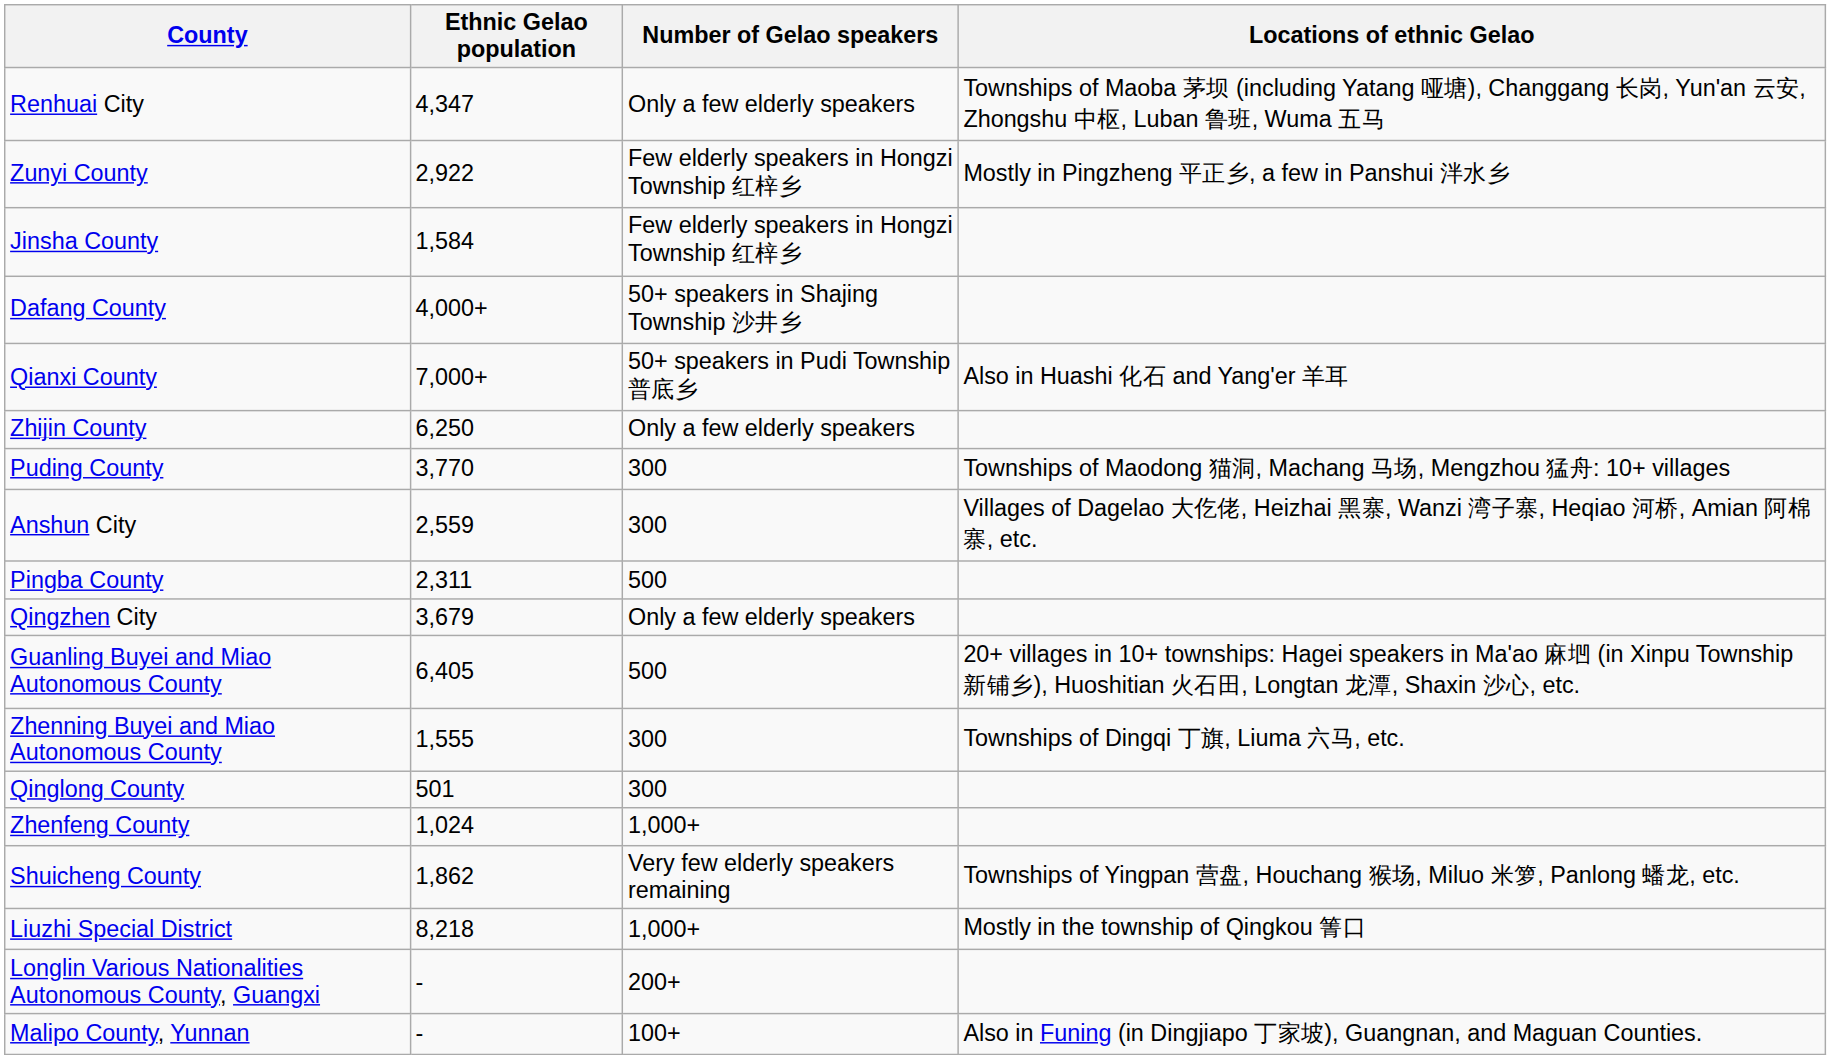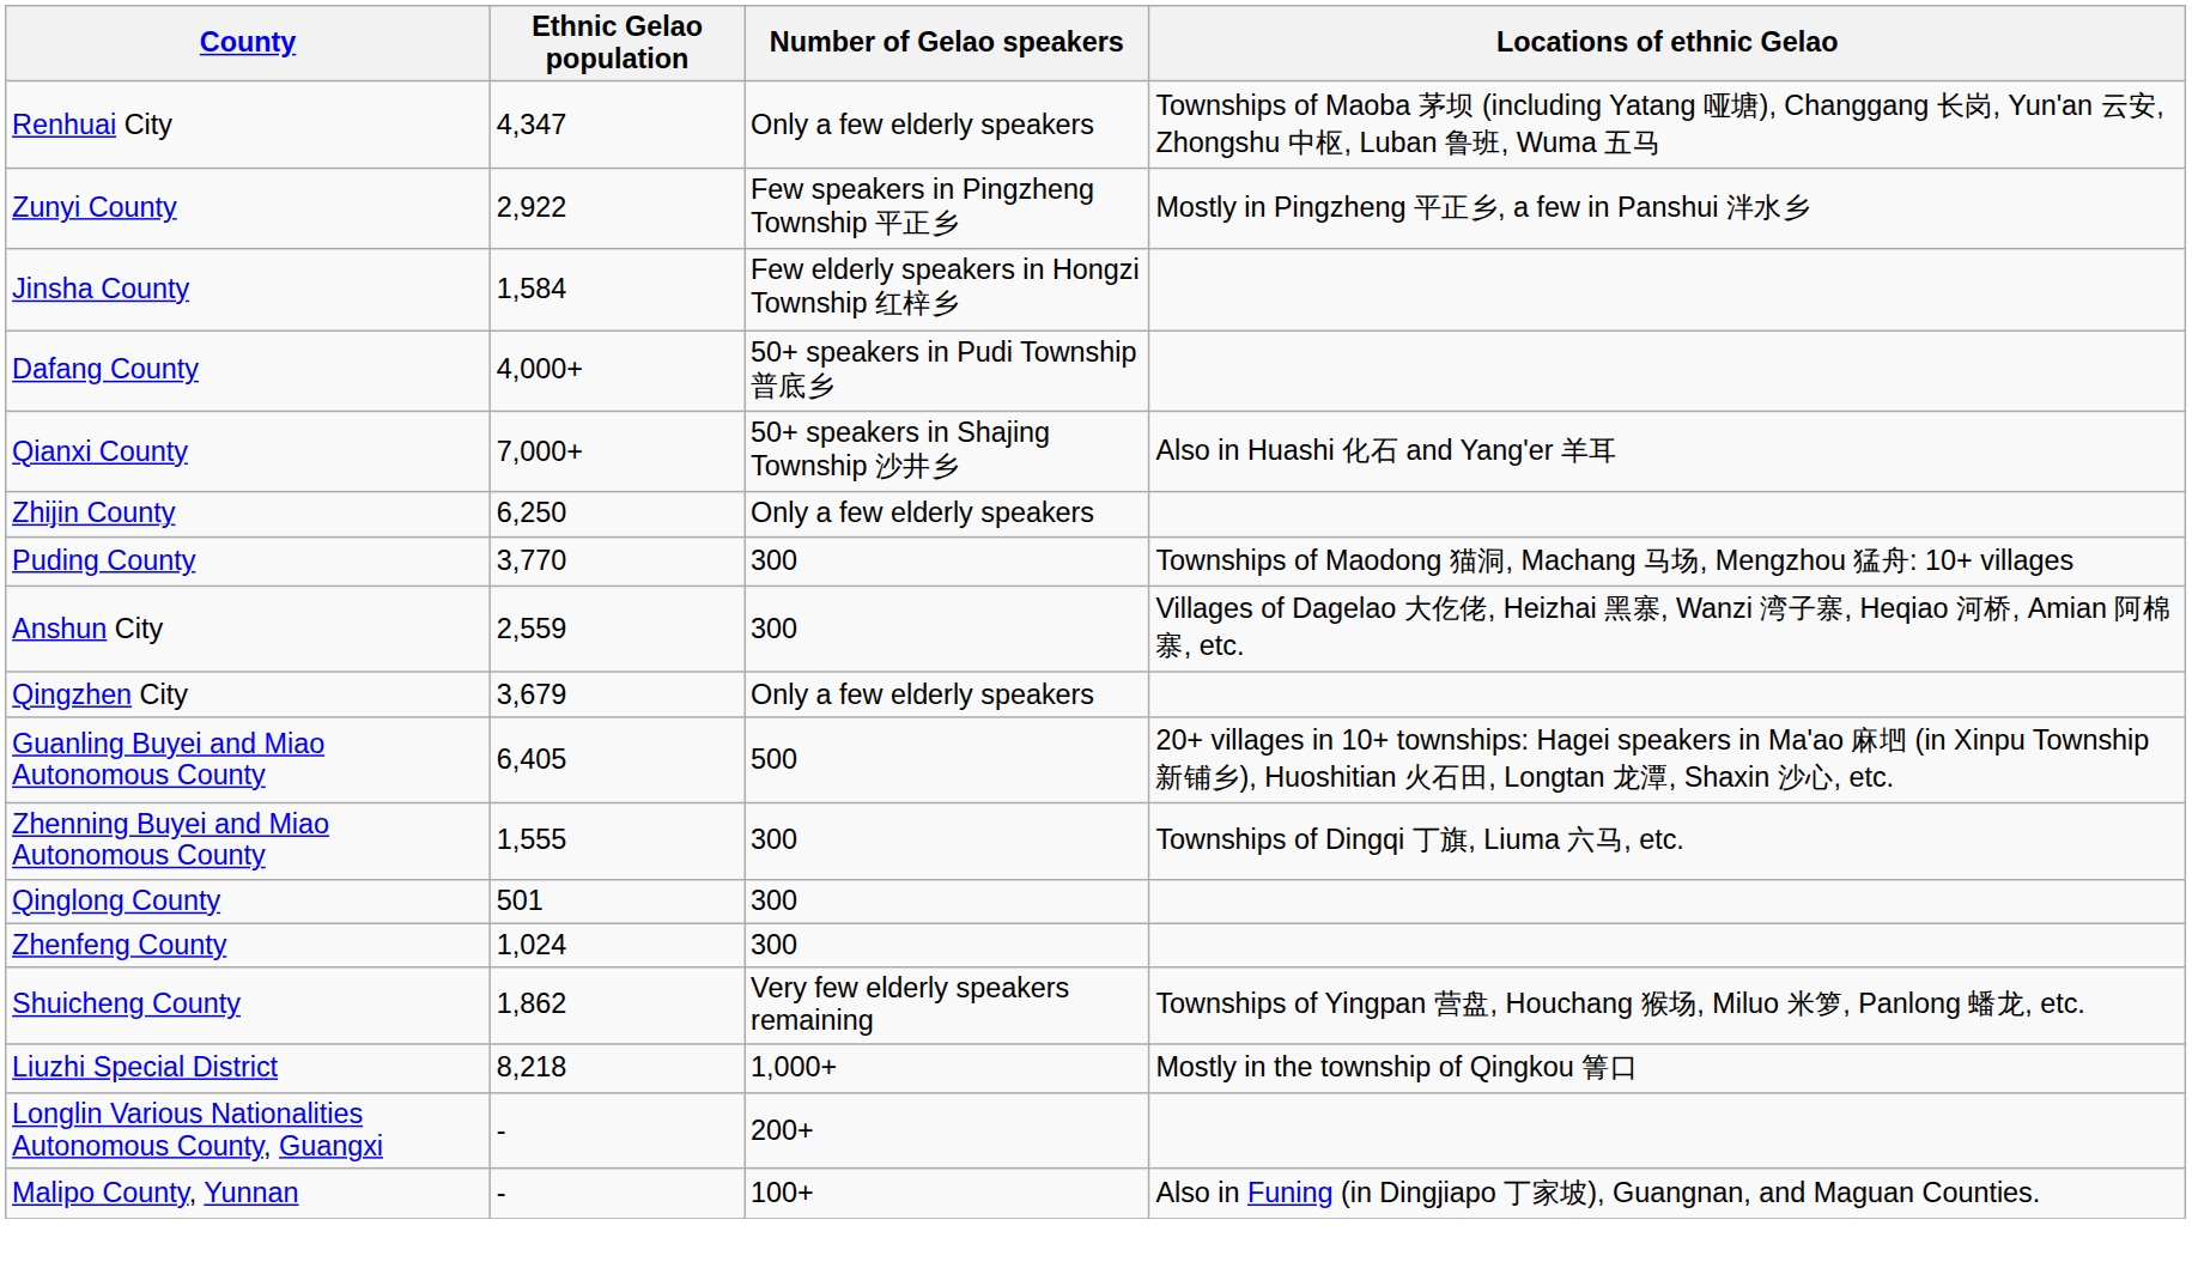Zunyi County | Number of Gelao speakers: Few elderly speakers in Hongzi Township 红梓乡 -> Few speakers in Pingzheng Township 平正乡
Dafang County | Number of Gelao speakers: 50+ speakers in Shajing Township 沙井乡 -> 50+ speakers in Pudi Township 普底乡
Qianxi County | Number of Gelao speakers: 50+ speakers in Pudi Township 普底乡 -> 50+ speakers in Shajing Township 沙井乡
- row: Pingba County | 2,311 | 500
Zhenfeng County | Number of Gelao speakers: 1,000+ -> 300
